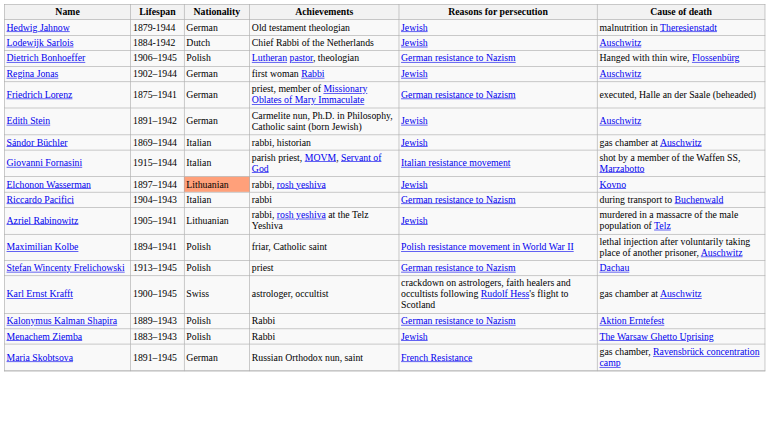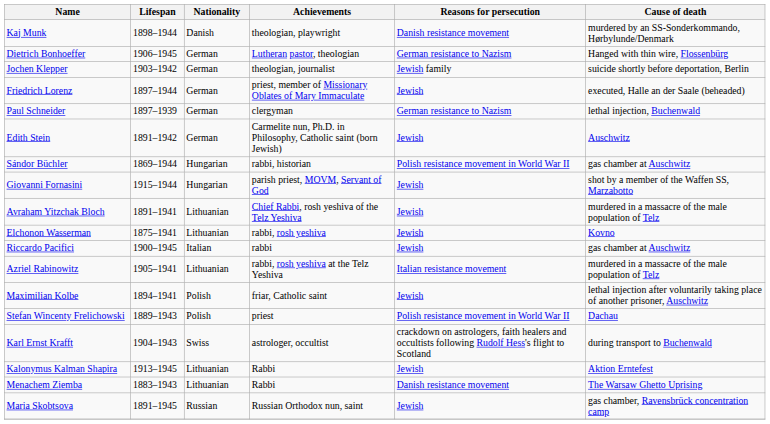- row: Hedwig Jahnow | 1879-1944 | German | Old testament theologian | Jewish | malnutrition in Theresienstadt
+ row: Kaj Munk | 1898–1944 | Danish | theologian, playwright | Danish resistance movement | murdered by an SS-Sonderkommando, Hørbylunde/Denmark
- row: Lodewijk Sarlois | 1884-1942 | Dutch | Chief Rabbi of the Netherlands | Jewish | Auschwitz
Dietrich Bonhoeffer | Nationality: Polish -> German
- row: Regina Jonas | 1902–1944 | German | first woman Rabbi | Jewish | Auschwitz
+ row: Jochen Klepper | 1903–1942 | German | theologian, journalist | Jewish family | suicide shortly before deportation, Berlin
Friedrich Lorenz | Lifespan: 1875–1941 -> 1897–1944
Friedrich Lorenz | Reasons for persecution: German resistance to Nazism -> Jewish
+ row: Paul Schneider | 1897–1939 | German | clergyman | German resistance to Nazism | lethal injection, Buchenwald
Sándor Büchler | Nationality: Italian -> Hungarian
Sándor Büchler | Reasons for persecution: Jewish -> Polish resistance movement in World War II
Giovanni Fornasini | Nationality: Italian -> Hungarian
Giovanni Fornasini | Reasons for persecution: Italian resistance movement -> Jewish
+ row: Avraham Yitzchak Bloch | 1891–1941 | Lithuanian | Chief Rabbi, rosh yeshiva of the Telz Yeshiva | Jewish | murdered in a massacre of the male population of Telz
Elchonon Wasserman | Lifespan: 1897–1944 -> 1875–1941
Elchonon Wasserman | Nationality: lightsalmon background -> no background
Riccardo Pacifici | Lifespan: 1904–1943 -> 1900–1945
Riccardo Pacifici | Reasons for persecution: German resistance to Nazism -> Jewish
Riccardo Pacifici | Cause of death: during transport to Buchenwald -> gas chamber at Auschwitz
Azriel Rabinowitz | Reasons for persecution: Jewish -> Italian resistance movement
Maximilian Kolbe | Reasons for persecution: Polish resistance movement in World War II -> Jewish
Stefan Wincenty Frelichowski | Lifespan: 1913–1945 -> 1889–1943
Stefan Wincenty Frelichowski | Reasons for persecution: German resistance to Nazism -> Polish resistance movement in World War II
Karl Ernst Krafft | Lifespan: 1900–1945 -> 1904–1943
Karl Ernst Krafft | Cause of death: gas chamber at Auschwitz -> during transport to Buchenwald
Kalonymus Kalman Shapira | Lifespan: 1889–1943 -> 1913–1945
Kalonymus Kalman Shapira | Nationality: Polish -> Lithuanian
Kalonymus Kalman Shapira | Reasons for persecution: German resistance to Nazism -> Jewish
Menachem Ziemba | Nationality: Polish -> Lithuanian
Menachem Ziemba | Reasons for persecution: Jewish -> Danish resistance movement
Maria Skobtsova | Nationality: German -> Russian
Maria Skobtsova | Reasons for persecution: French Resistance -> Jewish
